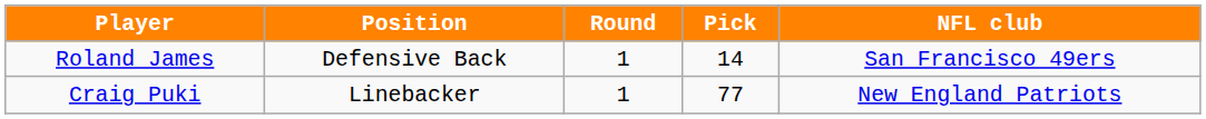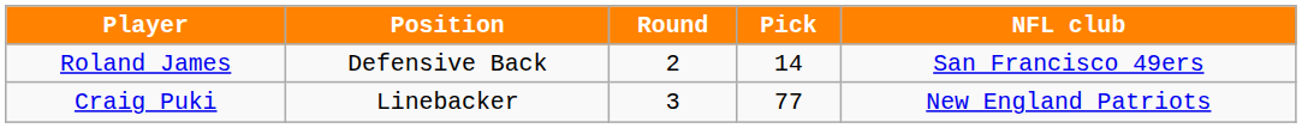Roland James | Round: 1 -> 2
Craig Puki | Round: 1 -> 3
